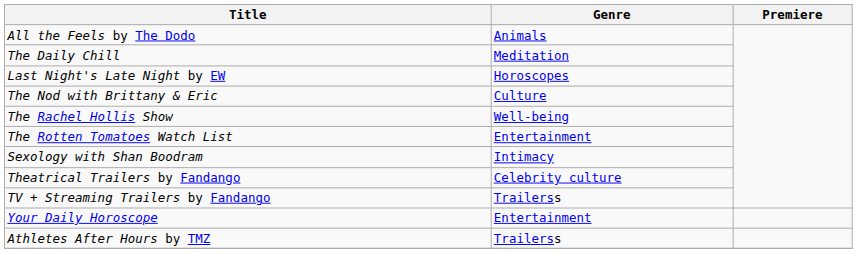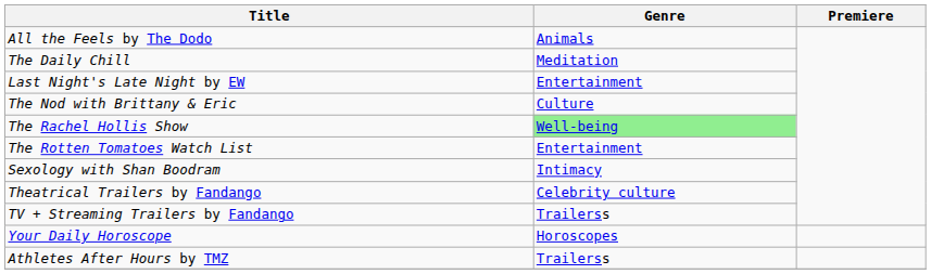Last Night's Late Night by EW | Genre: Horoscopes -> Entertainment
The Rachel Hollis Show | Genre: no background -> lightgreen background
Your Daily Horoscope | Genre: Entertainment -> Horoscopes
